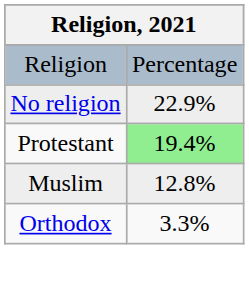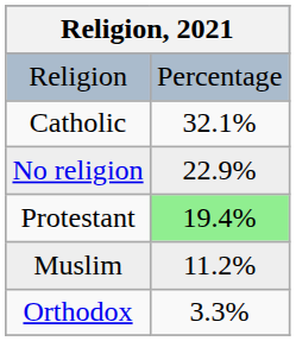+ row: Catholic | 32.1%
Muslim | column 2: 12.8% -> 11.2%
